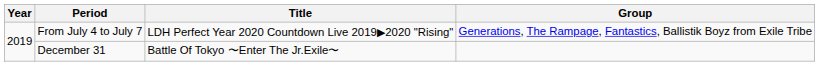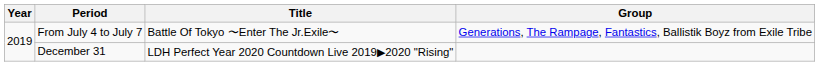From July 4 to July 7 | Title: LDH Perfect Year 2020 Countdown Live 2019▶︎2020 "Rising" -> Battle Of Tokyo 〜Enter The Jr.Exile〜
December 31 | Title: Battle Of Tokyo 〜Enter The Jr.Exile〜 -> LDH Perfect Year 2020 Countdown Live 2019▶︎2020 "Rising"
